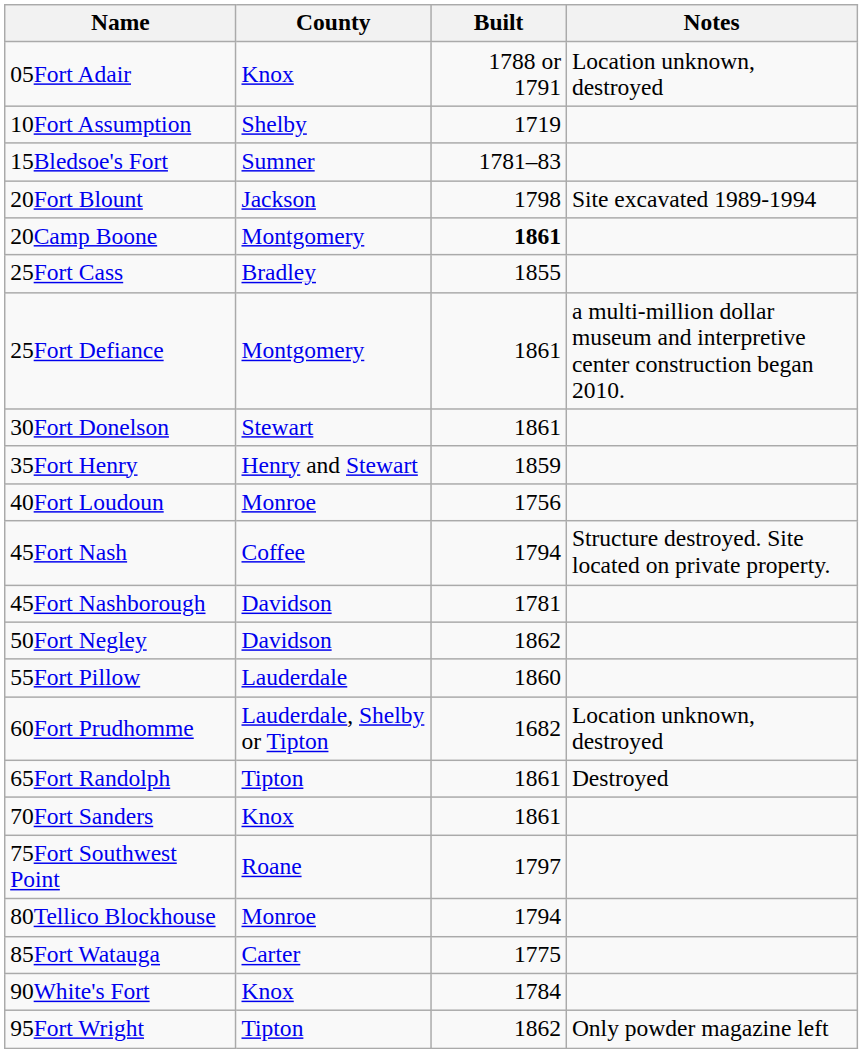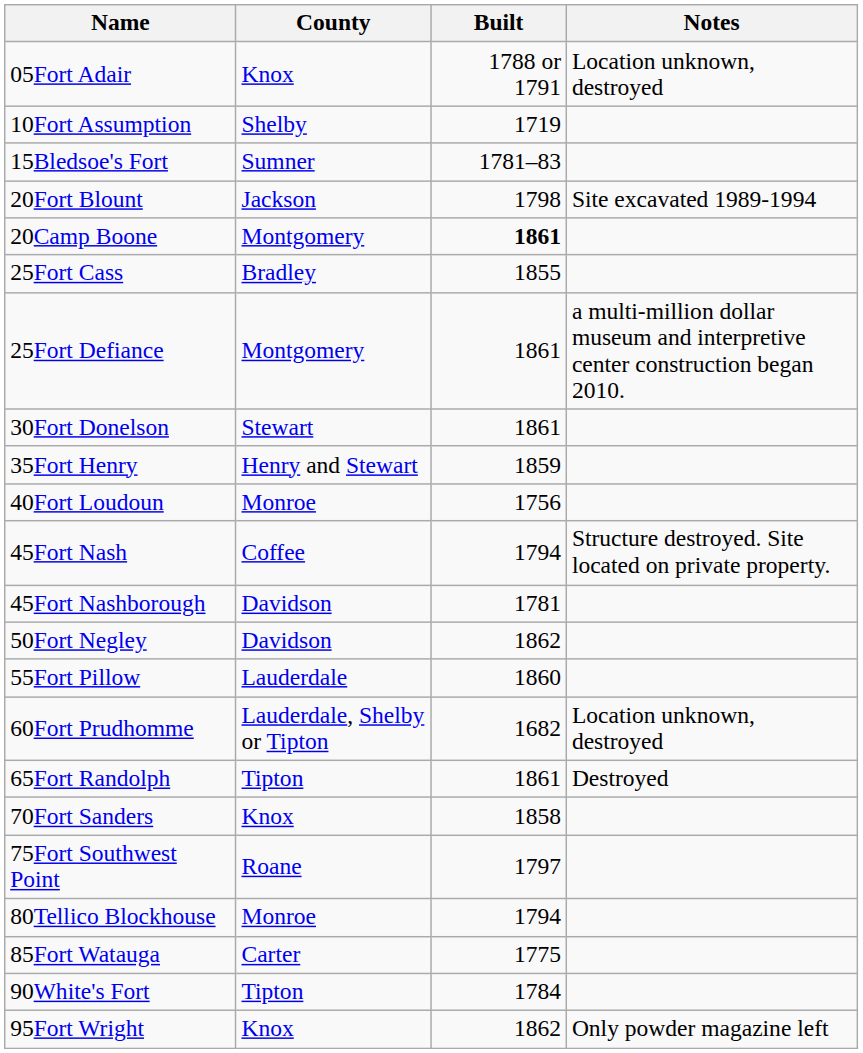70Fort Sanders | Built: 1861 -> 1858
90White's Fort | County: Knox -> Tipton
95Fort Wright | County: Tipton -> Knox
